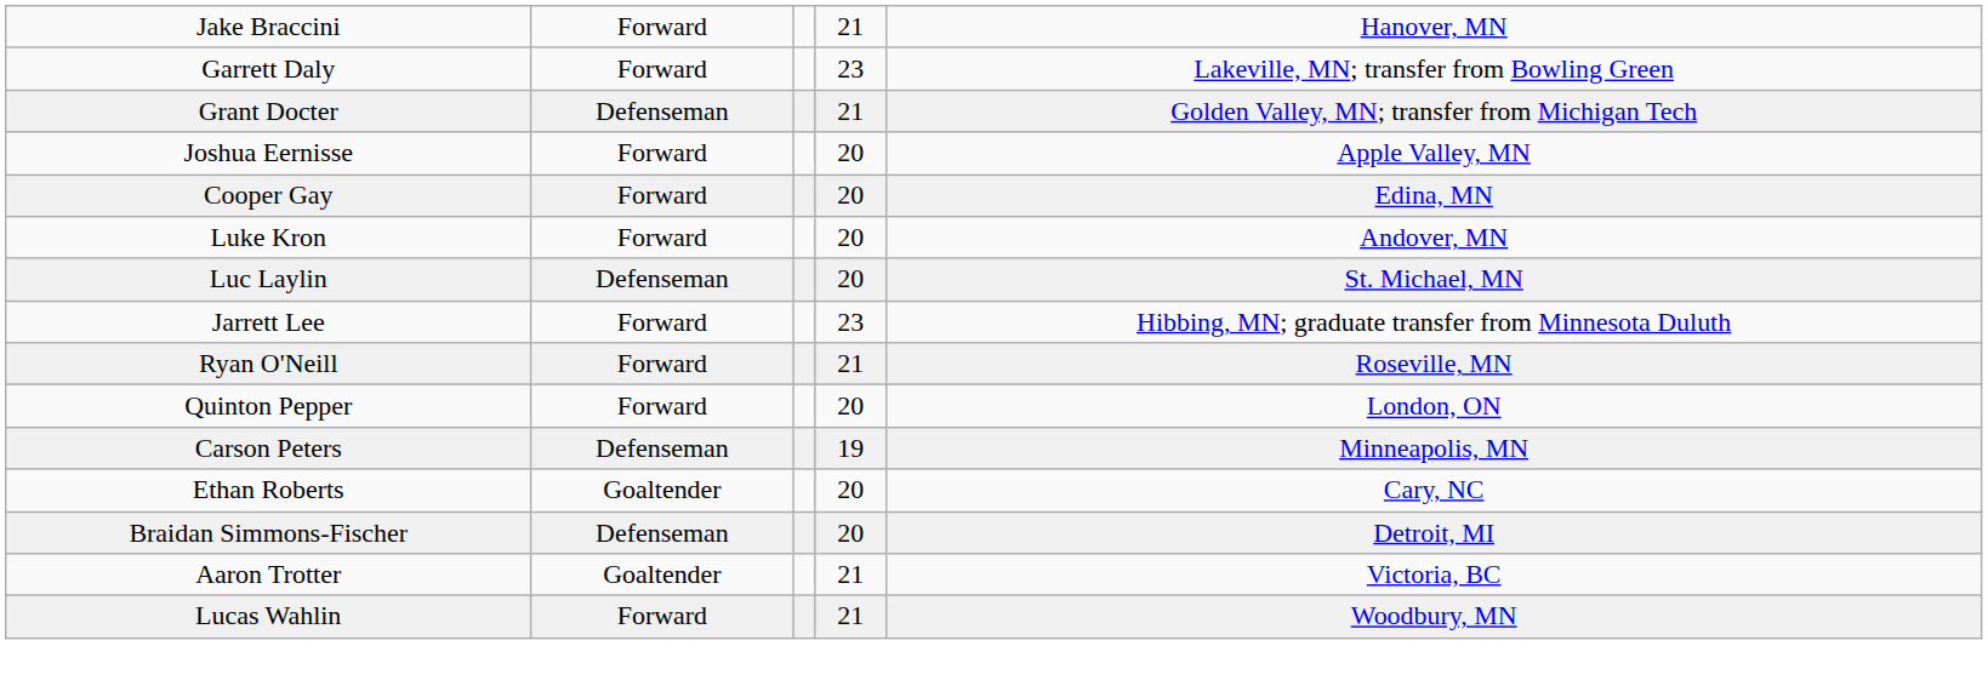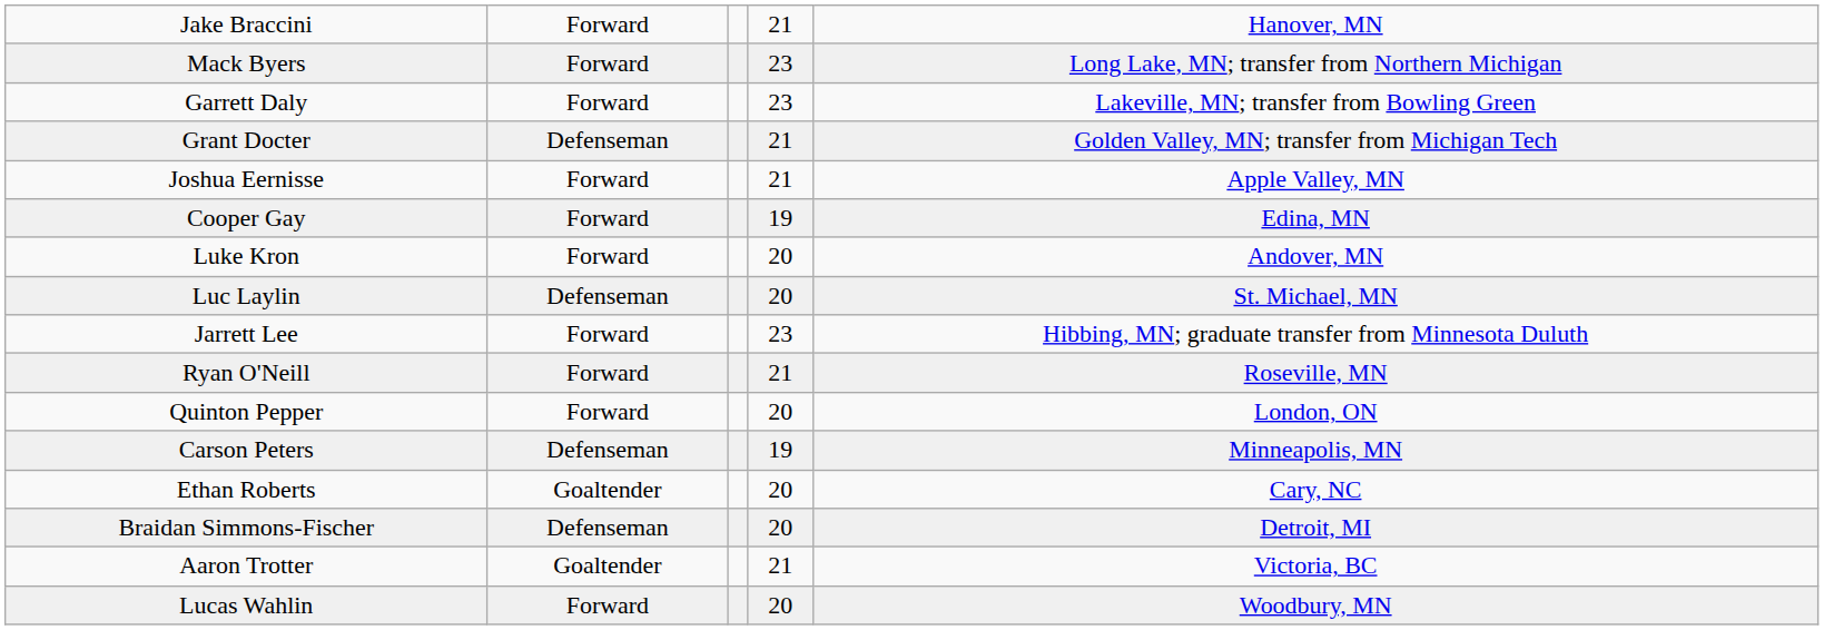+ row: Mack Byers | Forward | 23 | Long Lake, MN; transfer from Northern Michigan
Joshua Eernisse | column 4: 20 -> 21
Cooper Gay | column 4: 20 -> 19
Lucas Wahlin | column 4: 21 -> 20
